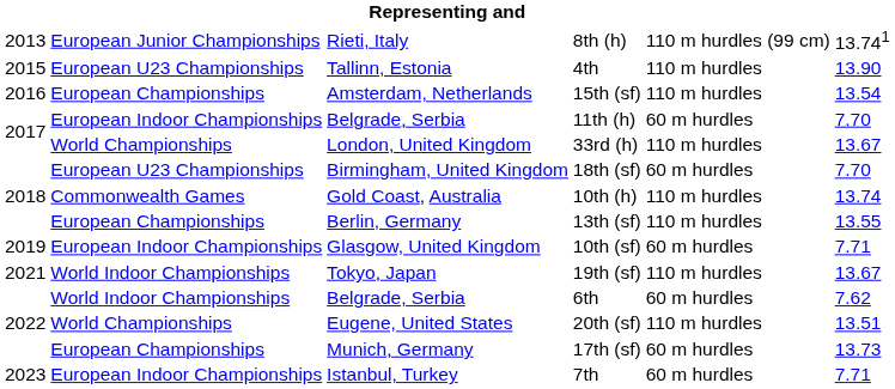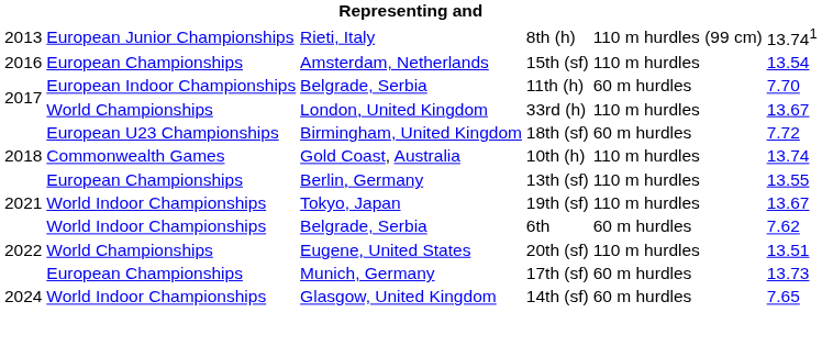- row: 2015 | European U23 Championships | Tallinn, Estonia | 4th | 110 m hurdles | 13.90
18th (sf) | column 6: 7.70 -> 7.72
- row: 2019 | European Indoor Championships | Glasgow, United Kingdom | 10th (sf) | 60 m hurdles | 7.71
- row: 2023 | European Indoor Championships | Istanbul, Turkey | 7th | 60 m hurdles | 7.71
+ row: 2024 | World Indoor Championships | Glasgow, United Kingdom | 14th (sf) | 60 m hurdles | 7.65
